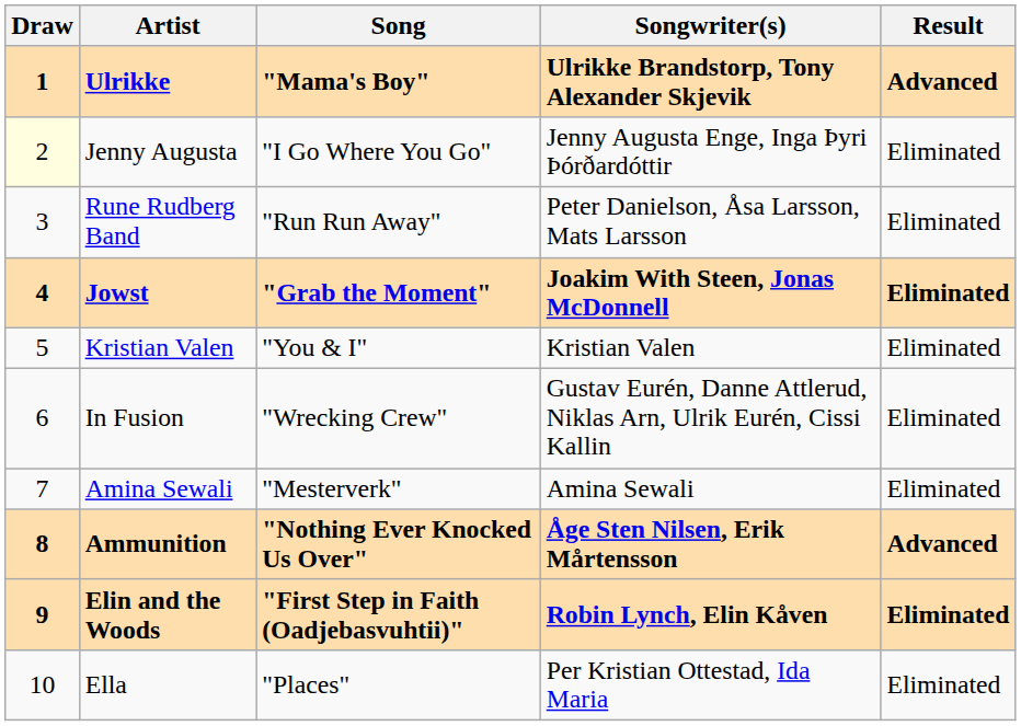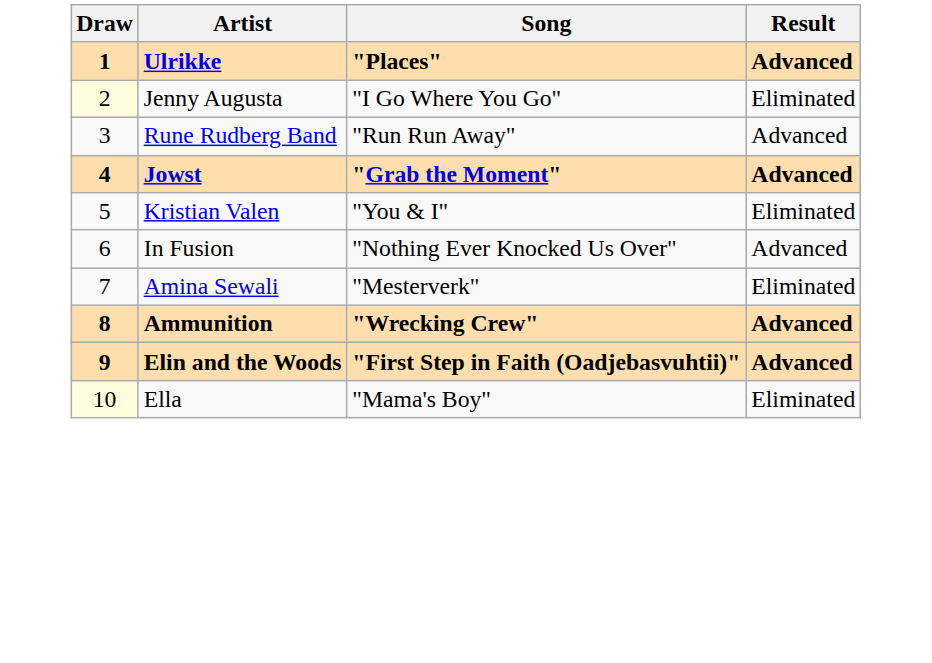- column: Songwriter(s) | Ulrikke Brandstorp, Tony Alexander Skjevik | Jenny Augusta Enge, Inga Þyri Þórðardóttir | Peter Danielson, Åsa Larsson, Mats Larsson | Joakim With Steen, Jonas McDonnell | Kristian Valen | Gustav Eurén, Danne Attlerud, Niklas Arn, Ulrik Eurén, Cissi Kallin | Amina Sewali | Åge Sten Nilsen, Erik Mårtensson | Robin Lynch, Elin Kåven | Per Kristian Ottestad, Ida Maria
Ulrikke | Song: "Mama's Boy" -> "Places"
Rune Rudberg Band | Result: Eliminated -> Advanced
Jowst | Result: Eliminated -> Advanced
In Fusion | Song: "Wrecking Crew" -> "Nothing Ever Knocked Us Over"
In Fusion | Result: Eliminated -> Advanced
Ammunition | Song: "Nothing Ever Knocked Us Over" -> "Wrecking Crew"
Elin and the Woods | Result: Eliminated -> Advanced
Ella | Draw: no background -> lightyellow background
Ella | Song: "Places" -> "Mama's Boy"
